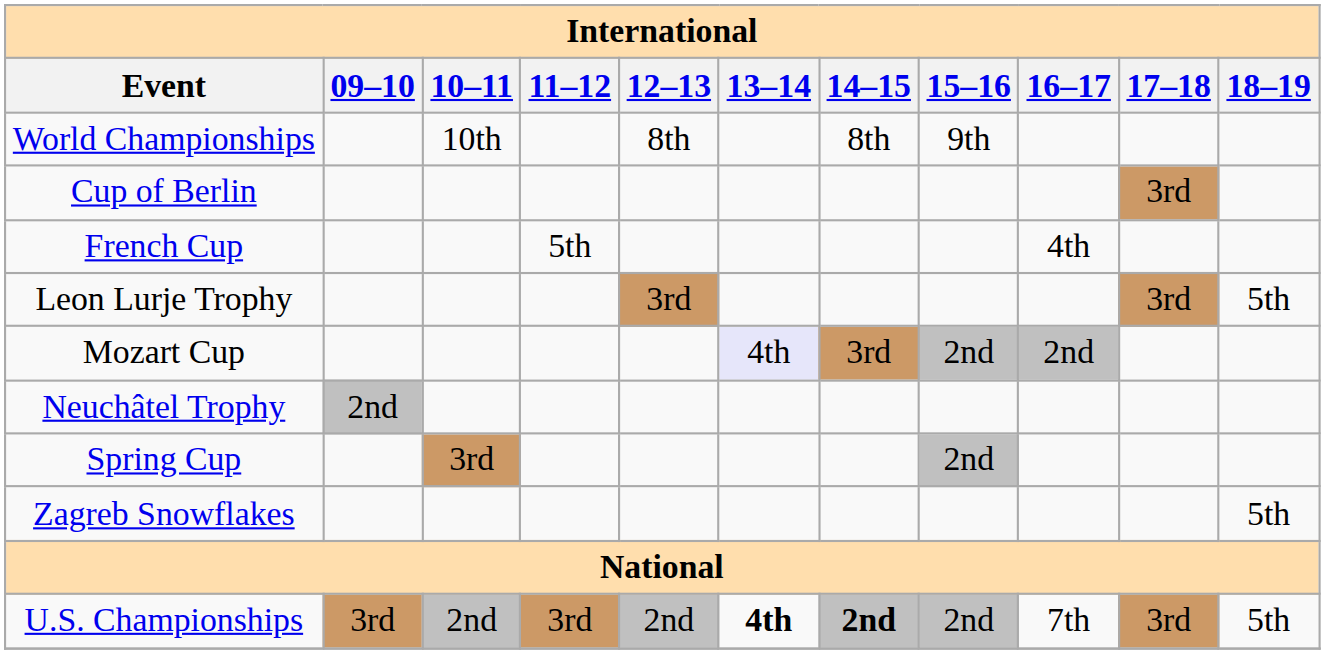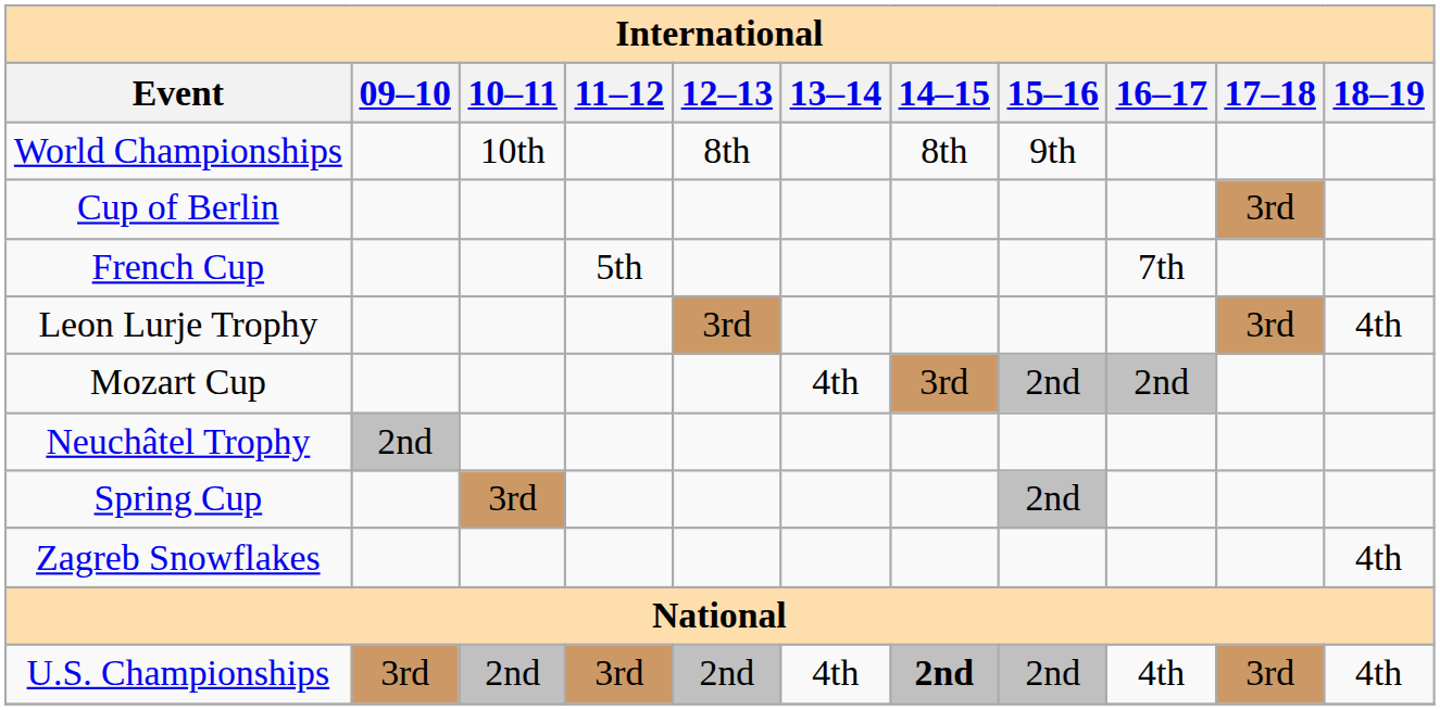French Cup | 16–17: 4th -> 7th
Leon Lurje Trophy | 18–19: 5th -> 4th
Mozart Cup | 13–14: lavender background -> no background
Zagreb Snowflakes | 18–19: 5th -> 4th
U.S. Championships | 13–14: bold -> normal
U.S. Championships | 16–17: 7th -> 4th
U.S. Championships | 18–19: 5th -> 4th
